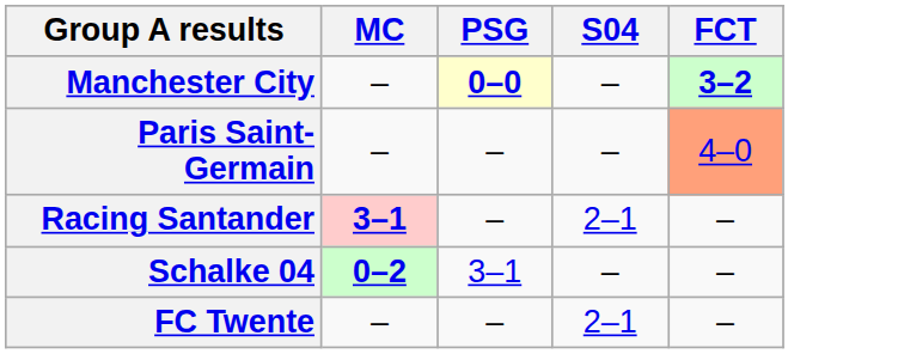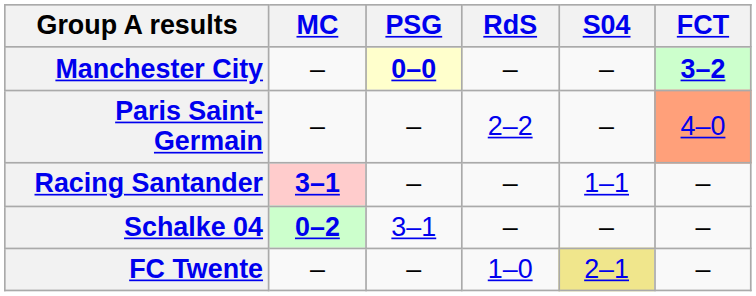+ column: RdS | – | 2–2 | – | – | 1–0
Racing Santander | S04: 2–1 -> 1–1
FC Twente | S04: no background -> khaki background
